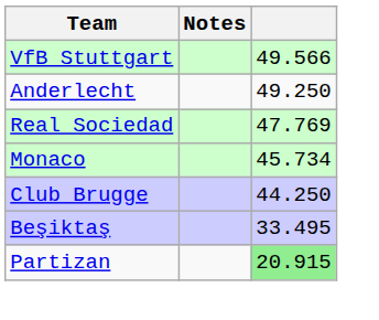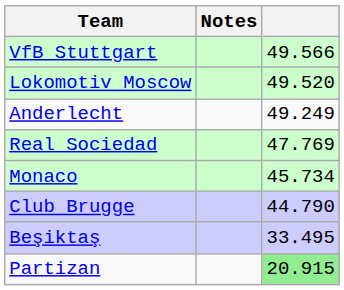+ row: Lokomotiv Moscow | 49.520
Anderlecht | column 3: 49.250 -> 49.249
Club Brugge | column 3: 44.250 -> 44.790
